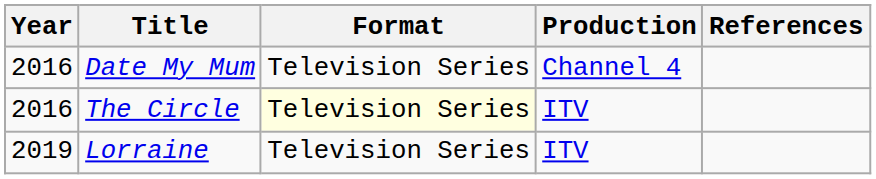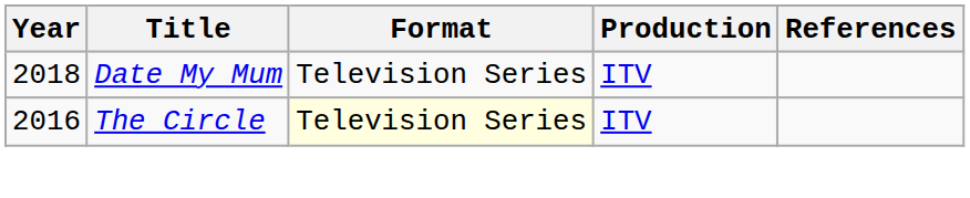Date My Mum | Year: 2016 -> 2018
Date My Mum | Production: Channel 4 -> ITV
- row: 2019 | Lorraine | Television Series | ITV
